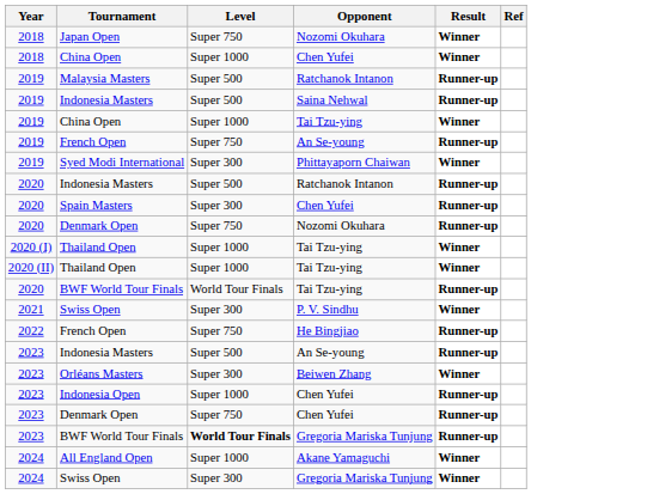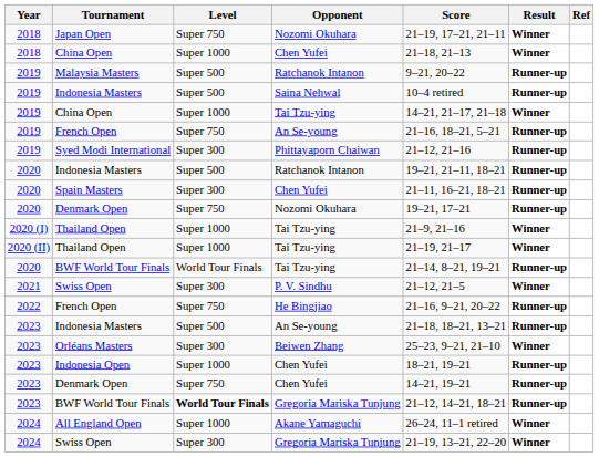+ column: Score | 21–19, 17–21, 21–11 | 21–18, 21–13 | 9–21, 20–22 | 10–4 retired | 14–21, 21–17, 21–18 | 21–16, 18–21, 5–21 | 21–12, 21–16 | 19–21, 21–11, 18–21 | 21–11, 16–21, 18–21 | 19–21, 17–21 | 21–9, 21–16 | 21–19, 21–17 | 21–14, 8–21, 19–21 | 21–12, 21–5 | 21–16, 9–21, 20–22 | 21–18, 18–21, 13–21 | 25–23, 9–21, 21–10 | 18–21, 19–21 | 14–21, 19–21 | 21–12, 14–21, 18–21 | 26–24, 11–1 retired | 21–19, 13–21, 22–20
Syed Modi International | Result: Winner -> Runner-up
